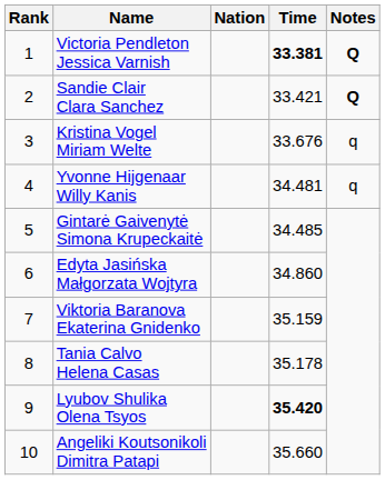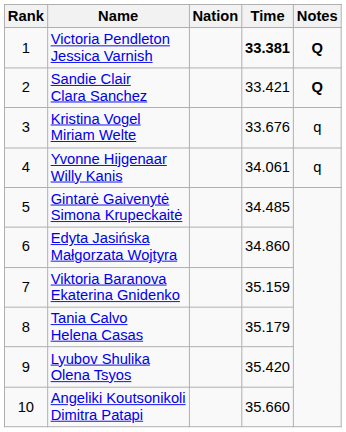Yvonne Hijgenaar Willy Kanis | Time: 34.481 -> 34.061
Tania Calvo Helena Casas | Time: 35.178 -> 35.179
Lyubov Shulika Olena Tsyos | Time: bold -> normal
